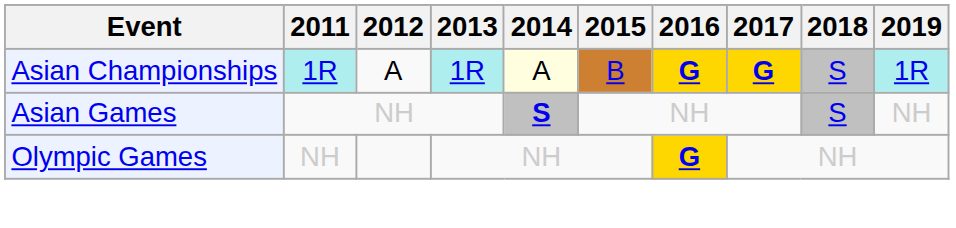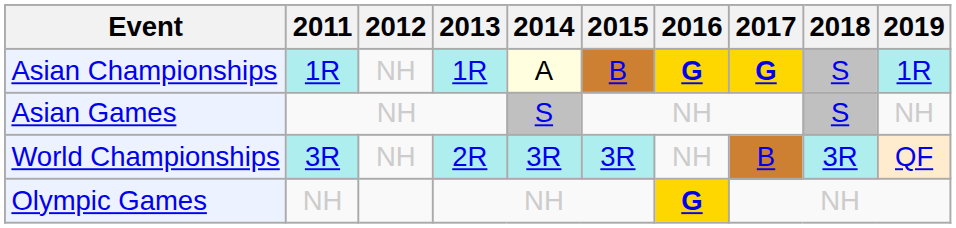Asian Championships | 2012: A -> NH
Asian Games | 2014: bold -> normal
+ row: World Championships | 3R | NH | 2R | 3R | 3R | NH | B | 3R | QF
